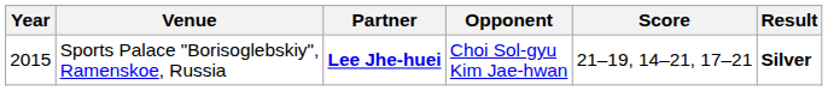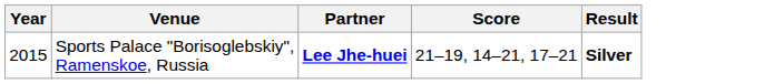- column: Opponent | Choi Sol-gyu Kim Jae-hwan
